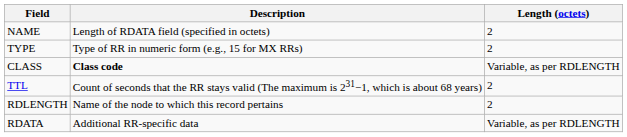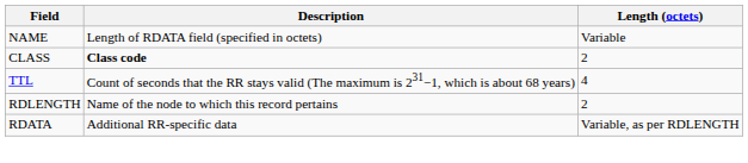NAME | Length (octets): 2 -> Variable
- row: TYPE | Type of RR in numeric form (e.g., 15 for MX RRs) | 2
CLASS | Length (octets): Variable, as per RDLENGTH -> 2
TTL | Length (octets): 2 -> 4
